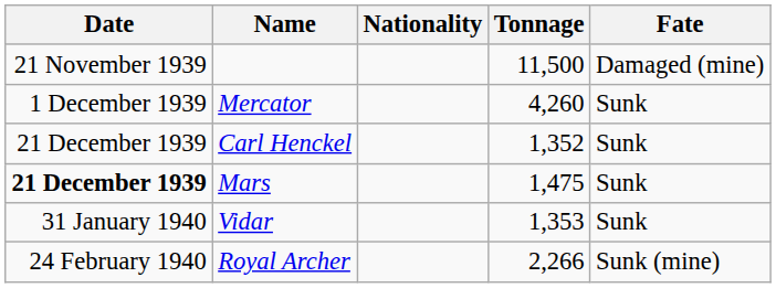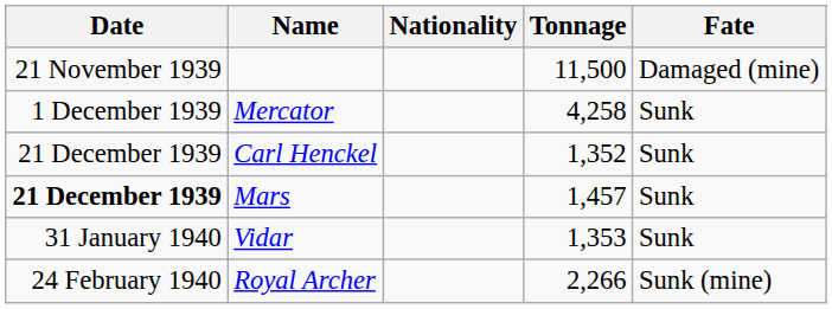Mercator | Tonnage: 4,260 -> 4,258
Mars | Tonnage: 1,475 -> 1,457
